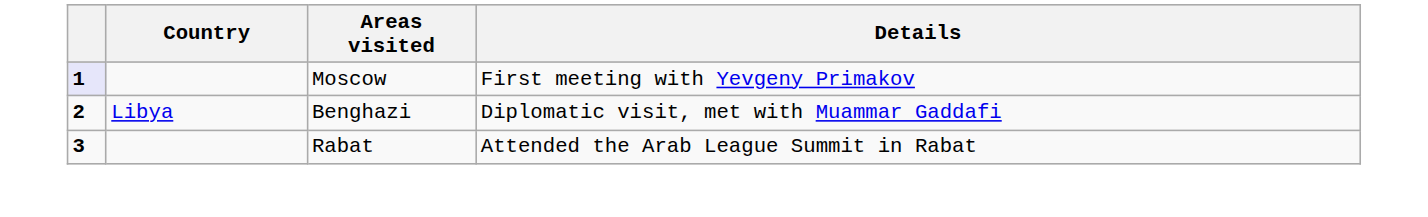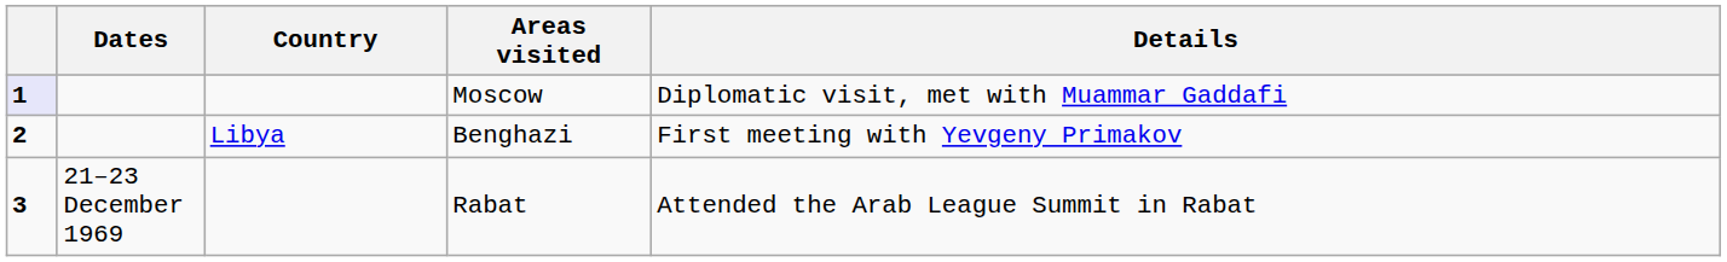+ column: Dates | 21–23 December 1969
Moscow | Details: First meeting with Yevgeny Primakov -> Diplomatic visit, met with Muammar Gaddafi
Benghazi | Details: Diplomatic visit, met with Muammar Gaddafi -> First meeting with Yevgeny Primakov
